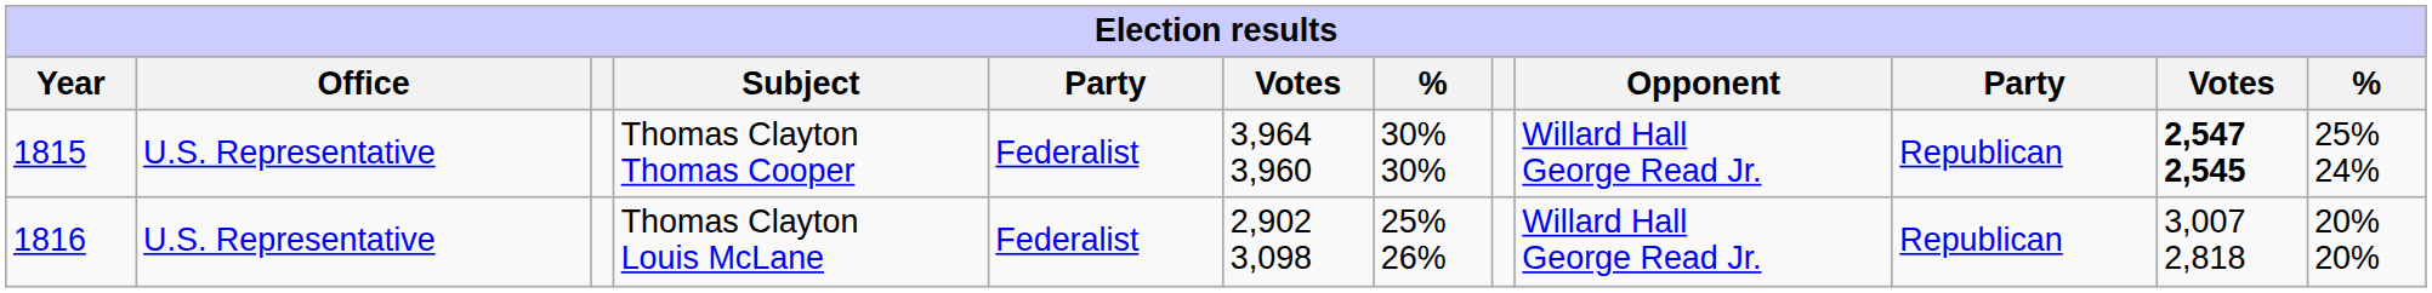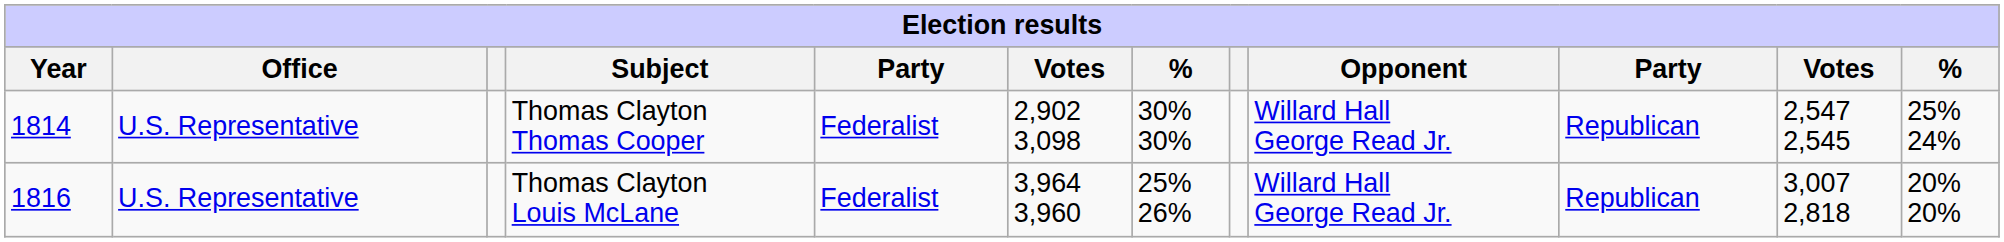Thomas Clayton Thomas Cooper | Year: 1815 -> 1814
Thomas Clayton Thomas Cooper | column 6: 3,964 3,960 -> 2,902 3,098
Thomas Clayton Thomas Cooper | column 11: bold -> normal
Thomas Clayton Louis McLane | column 6: 2,902 3,098 -> 3,964 3,960
